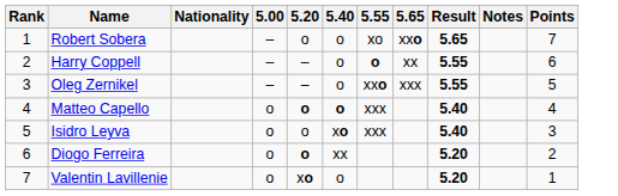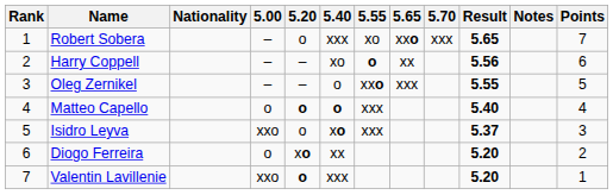+ column: 5.70 | xxx
Robert Sobera | 5.40: o -> xxx
Harry Coppell | 5.40: o -> xo
Harry Coppell | Result: 5.55 -> 5.56
Isidro Leyva | 5.00: o -> xxo
Isidro Leyva | Result: 5.40 -> 5.37
Diogo Ferreira | 5.20: o -> xo
Valentin Lavillenie | 5.00: o -> xxo
Valentin Lavillenie | 5.20: xo -> o
Valentin Lavillenie | 5.40: o -> xxx
